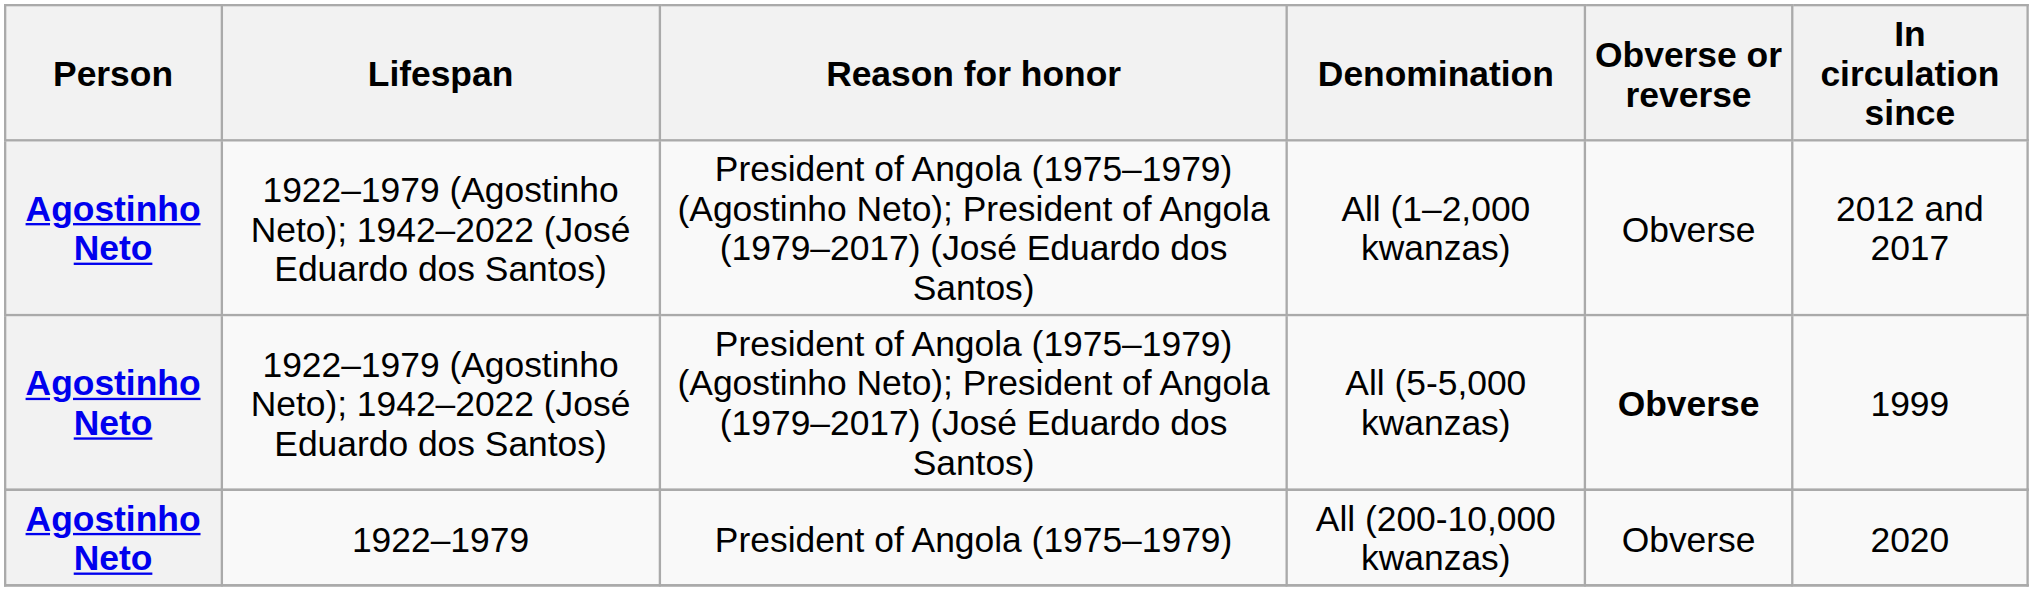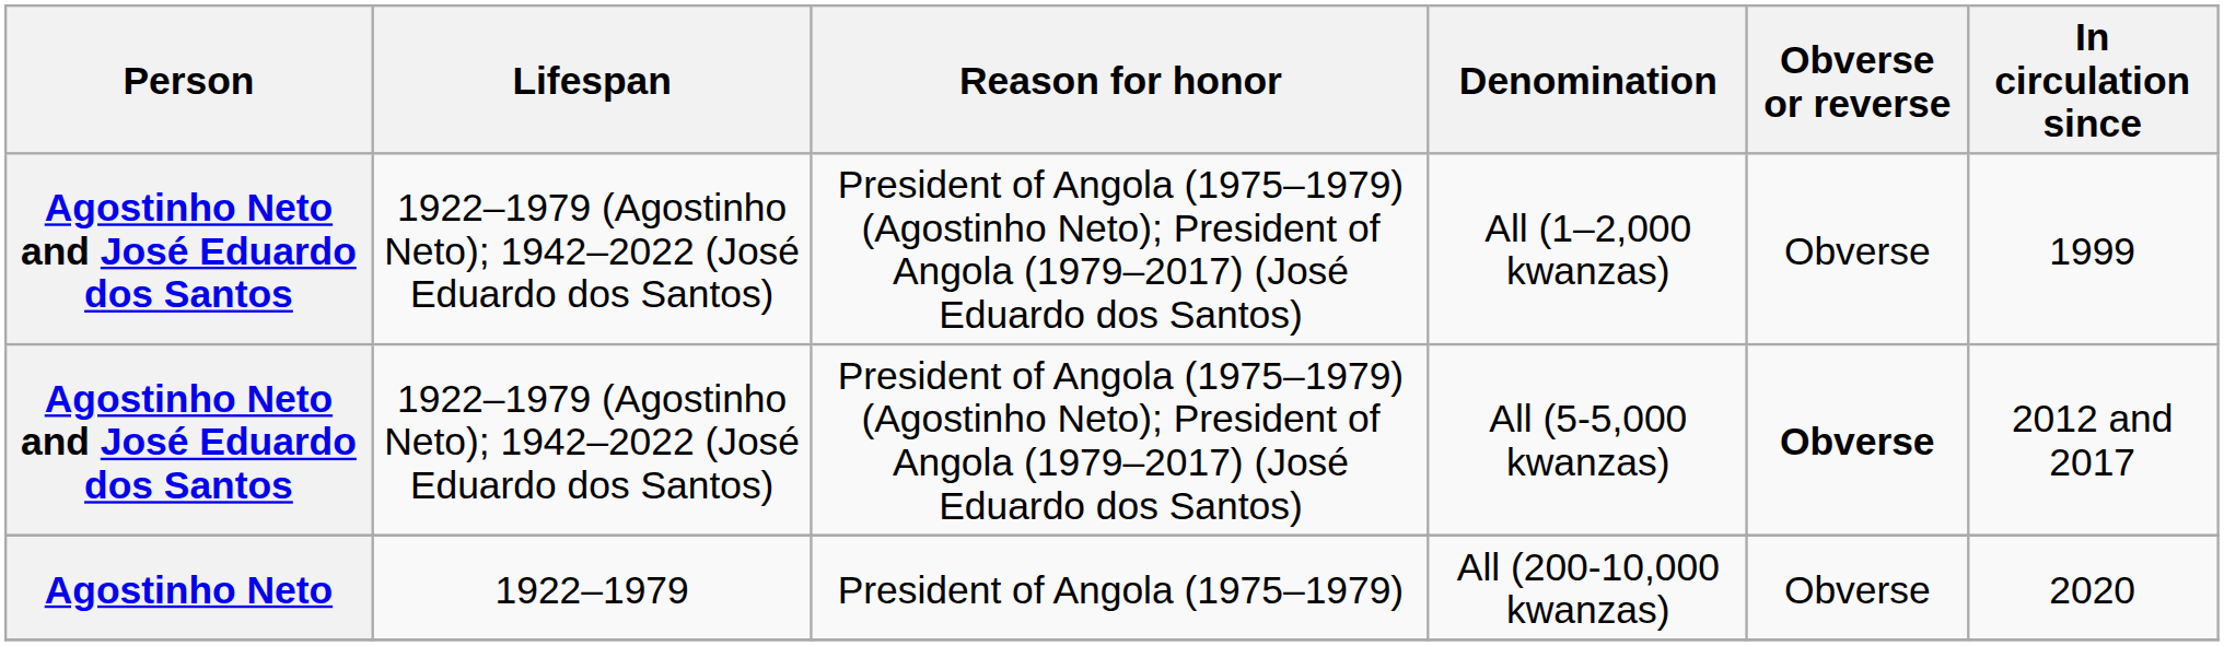All (1–2,000 kwanzas) | Person: Agostinho Neto -> Agostinho Neto and José Eduardo dos Santos
All (1–2,000 kwanzas) | In circulation since: 2012 and 2017 -> 1999
All (5-5,000 kwanzas) | Person: Agostinho Neto -> Agostinho Neto and José Eduardo dos Santos
All (5-5,000 kwanzas) | In circulation since: 1999 -> 2012 and 2017
